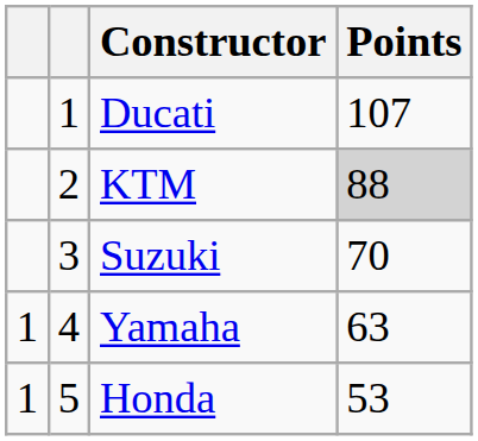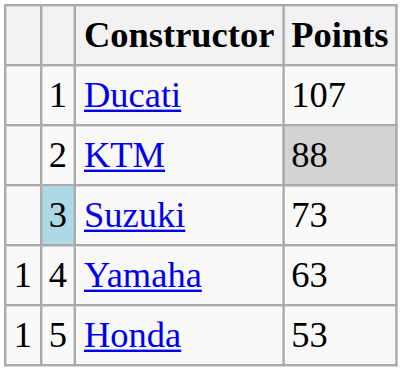Suzuki | column 2: no background -> lightblue background
Suzuki | Points: 70 -> 73
